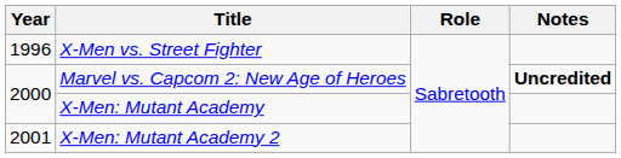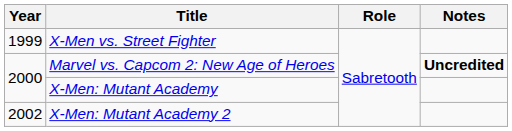X-Men vs. Street Fighter | Year: 1996 -> 1999
X-Men: Mutant Academy 2 | Year: 2001 -> 2002
